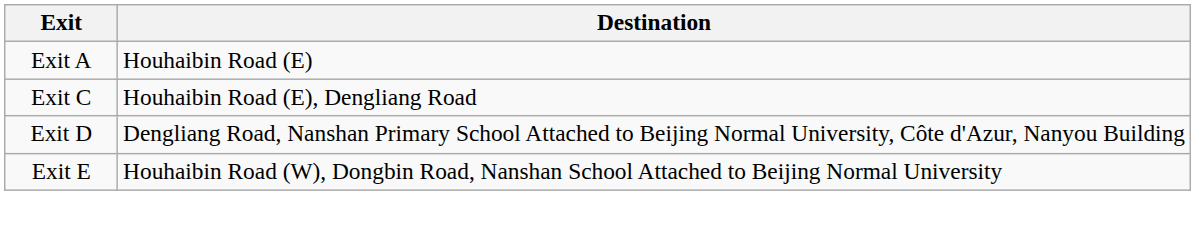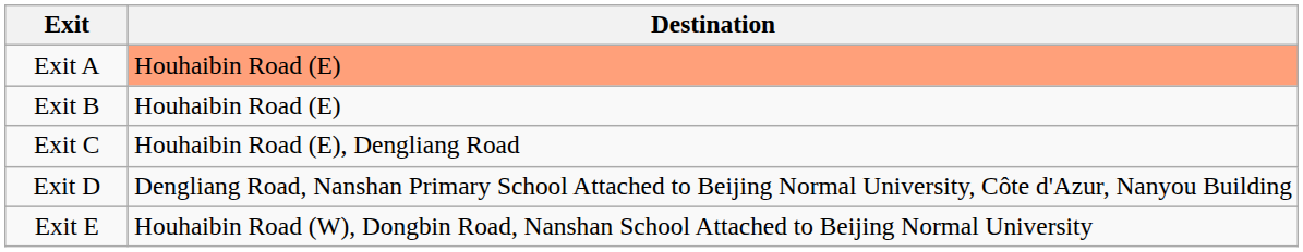Exit A | Destination: no background -> lightsalmon background
+ row: Exit B | Houhaibin Road (E)
